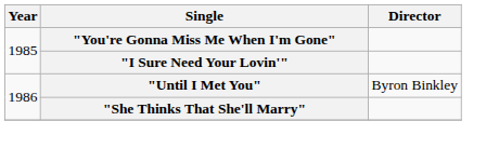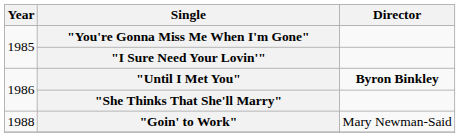"Until I Met You" | Director: normal -> bold
+ row: 1988 | "Goin' to Work" | Mary Newman-Said
